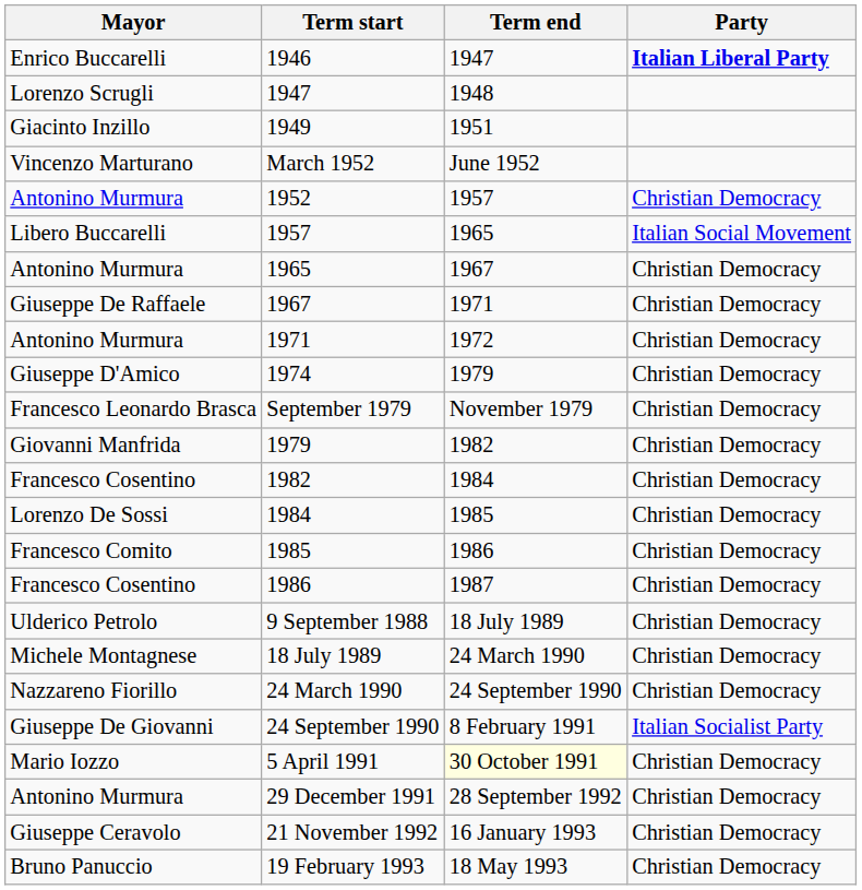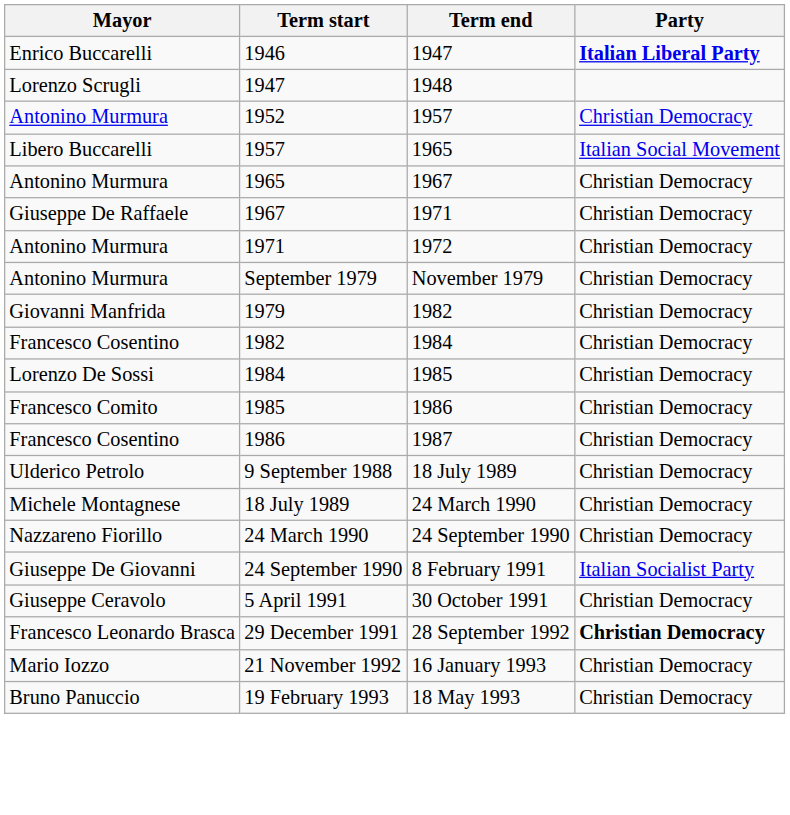- row: Giacinto Inzillo | 1949 | 1951
- row: Vincenzo Marturano | March 1952 | June 1952
- row: Giuseppe D'Amico | 1974 | 1979 | Christian Democracy
September 1979 | Mayor: Francesco Leonardo Brasca -> Antonino Murmura
5 April 1991 | Mayor: Mario Iozzo -> Giuseppe Ceravolo
5 April 1991 | Term end: lightyellow background -> no background
29 December 1991 | Mayor: Antonino Murmura -> Francesco Leonardo Brasca
29 December 1991 | Party: normal -> bold
21 November 1992 | Mayor: Giuseppe Ceravolo -> Mario Iozzo
